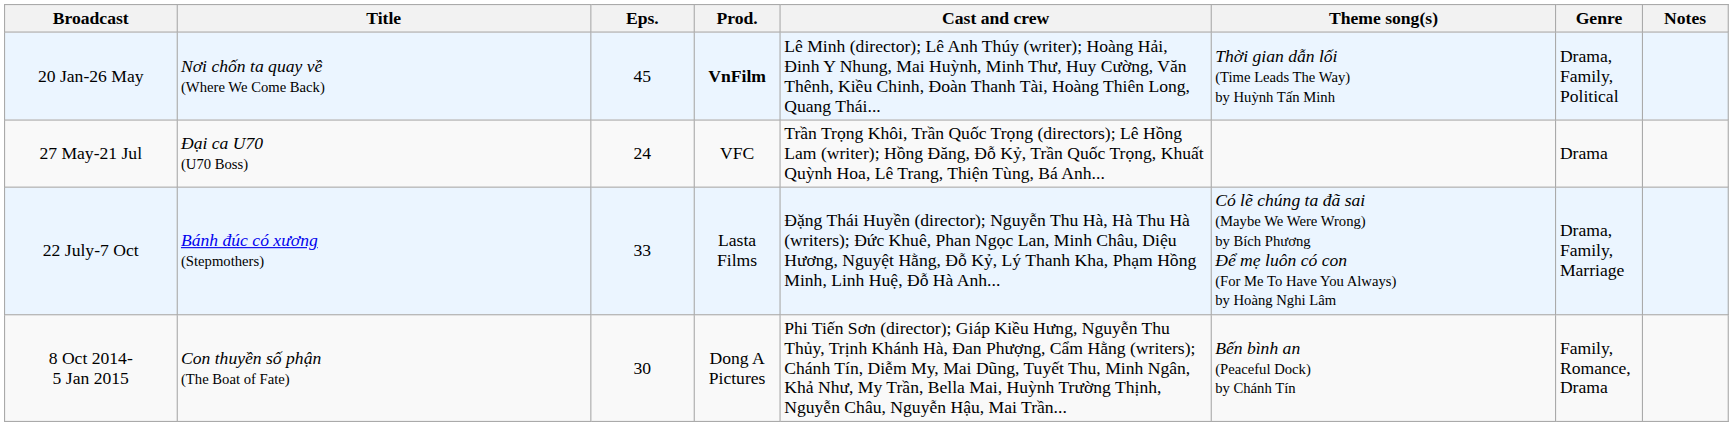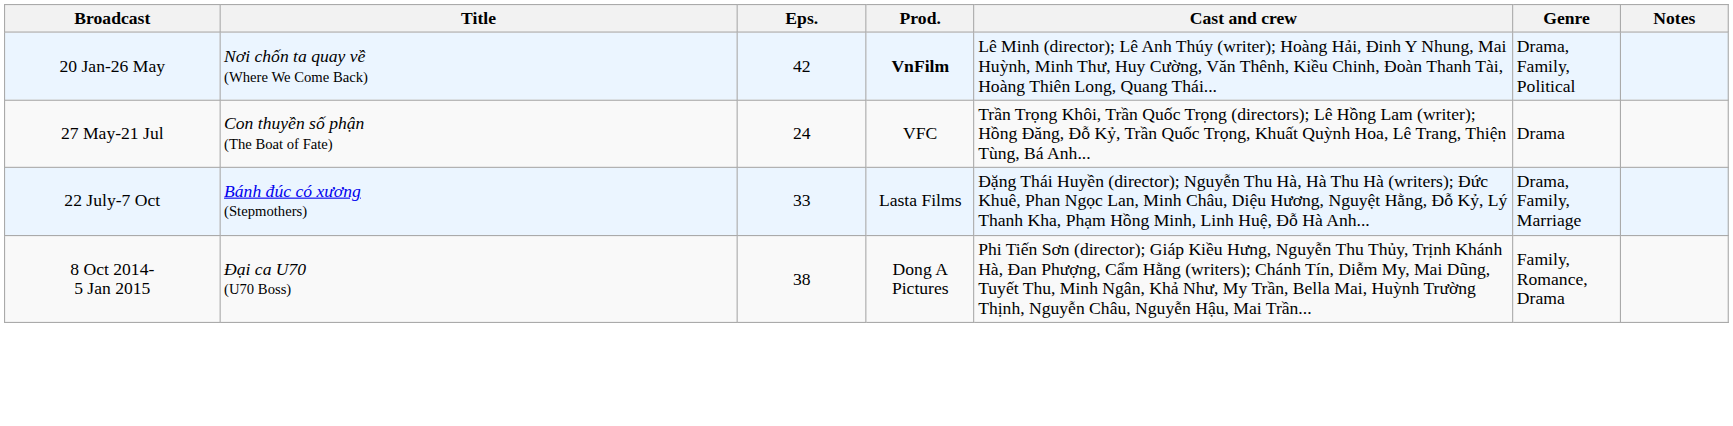- column: Theme song(s) | Thời gian dẫn lối (Time Leads The Way) by Huỳnh Tấn Minh | Có lẽ chúng ta đã sai (Maybe We Were Wrong) by Bích Phương Để mẹ luôn có con (For Me To Have You Always) by Hoàng Nghi Lâm | Bến bình an (Peaceful Dock) by Chánh Tín
20 Jan-26 May | Eps.: 45 -> 42
27 May-21 Jul | Title: Đại ca U70 (U70 Boss) -> Con thuyền số phận (The Boat of Fate)
8 Oct 2014- 5 Jan 2015 | Title: Con thuyền số phận (The Boat of Fate) -> Đại ca U70 (U70 Boss)
8 Oct 2014- 5 Jan 2015 | Eps.: 30 -> 38
